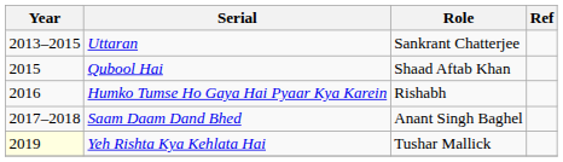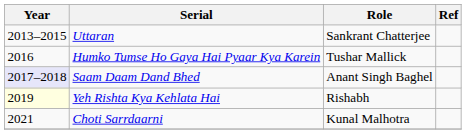- row: 2015 | Qubool Hai | Shaad Aftab Khan
Humko Tumse Ho Gaya Hai Pyaar Kya Karein | Role: Rishabh -> Tushar Mallick
Saam Daam Dand Bhed | Year: no background -> lavender background
Yeh Rishta Kya Kehlata Hai | Role: Tushar Mallick -> Rishabh
+ row: 2021 | Choti Sarrdaarni | Kunal Malhotra
